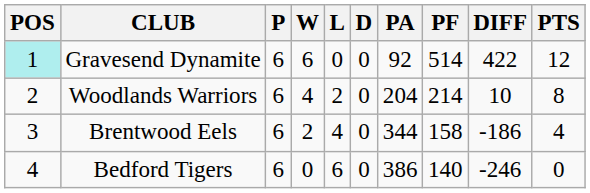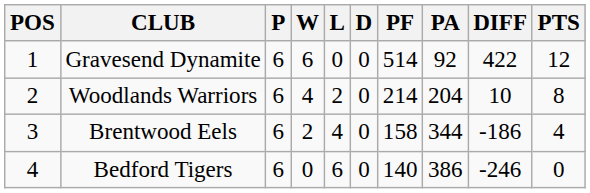columns swapped: PF <-> PA
Gravesend Dynamite | POS: paleturquoise background -> no background
